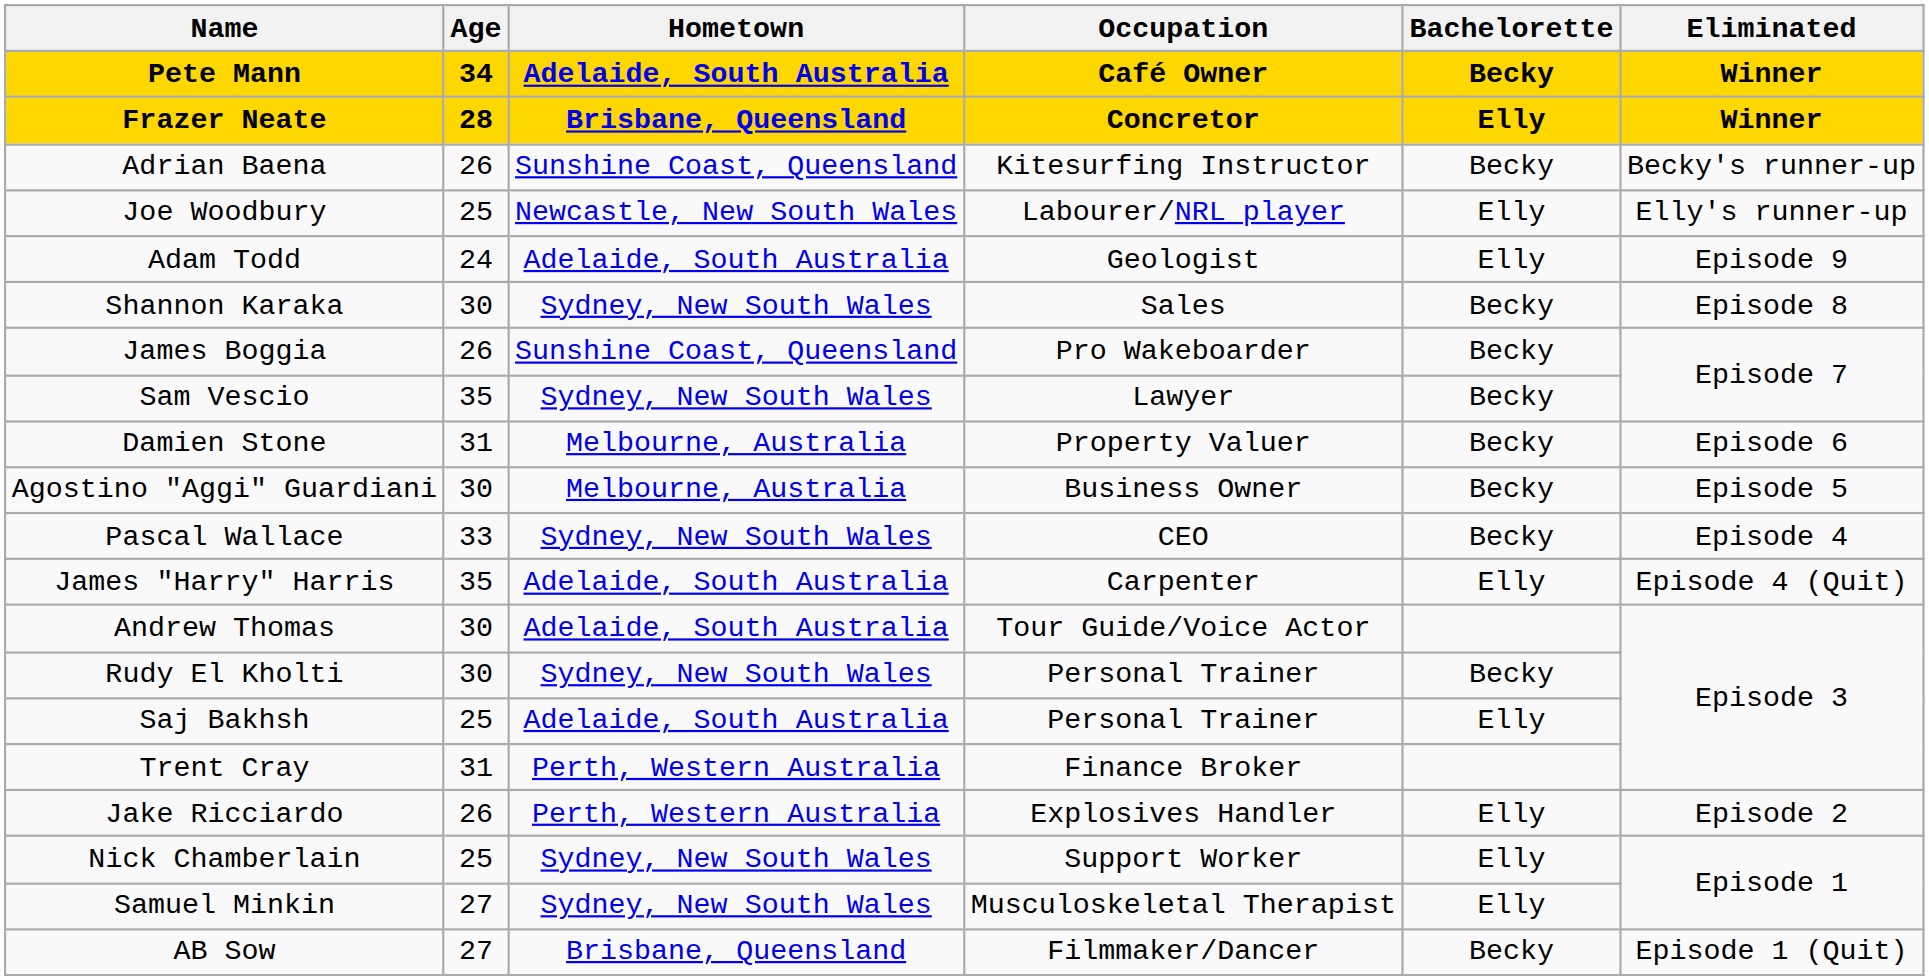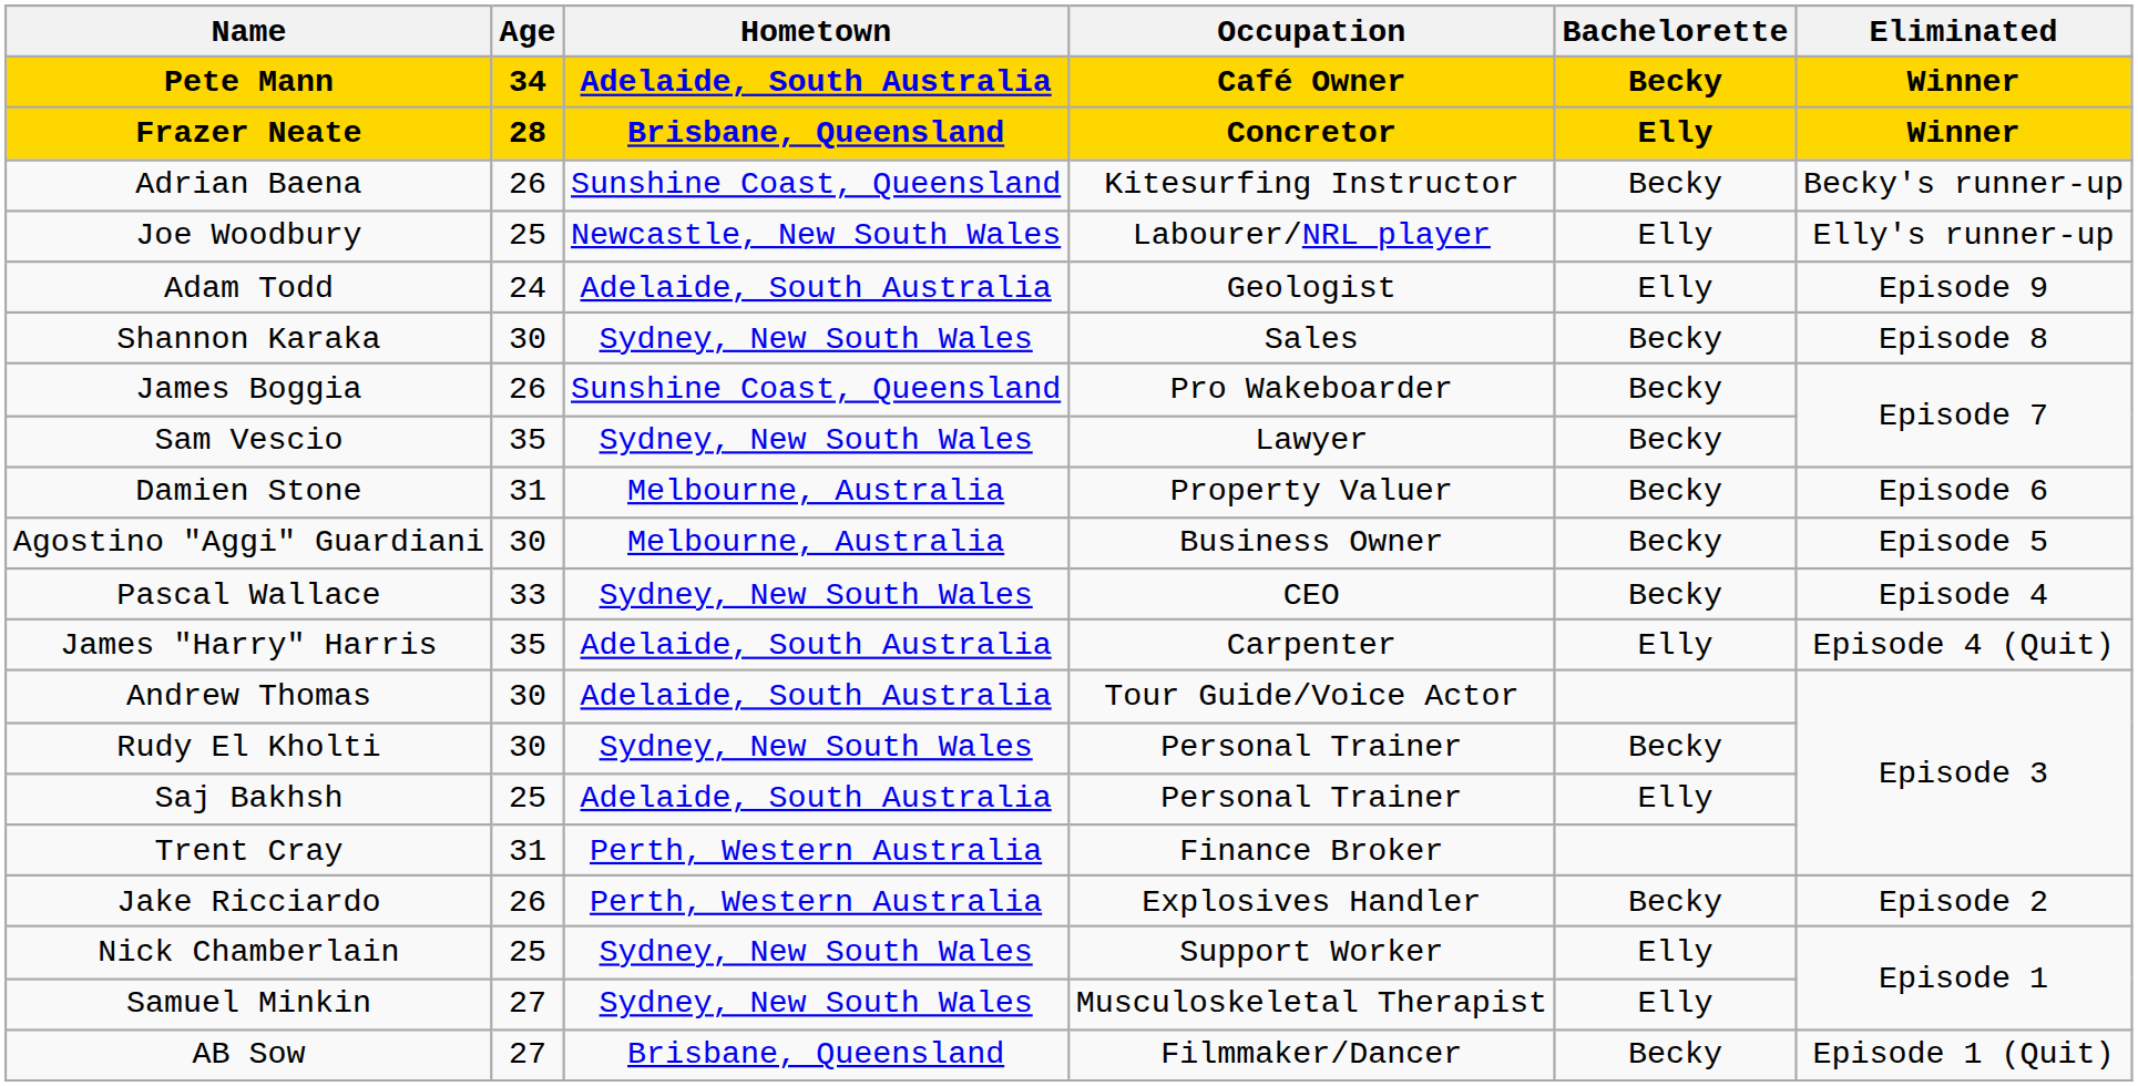Jake Ricciardo | Bachelorette: Elly -> Becky
